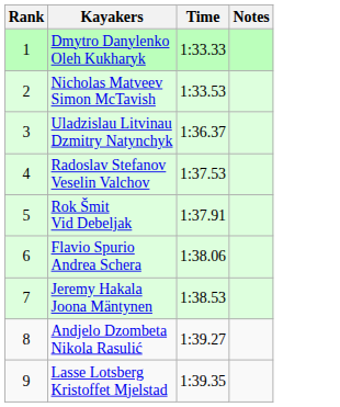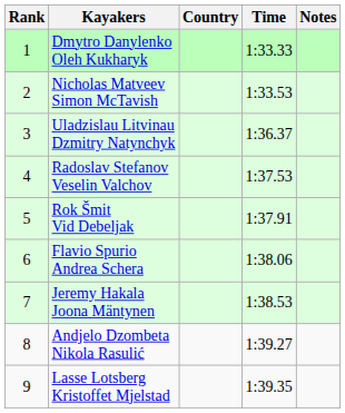+ column: Country
